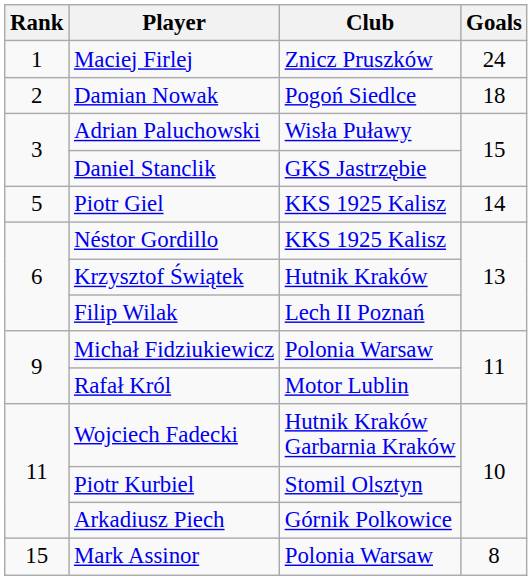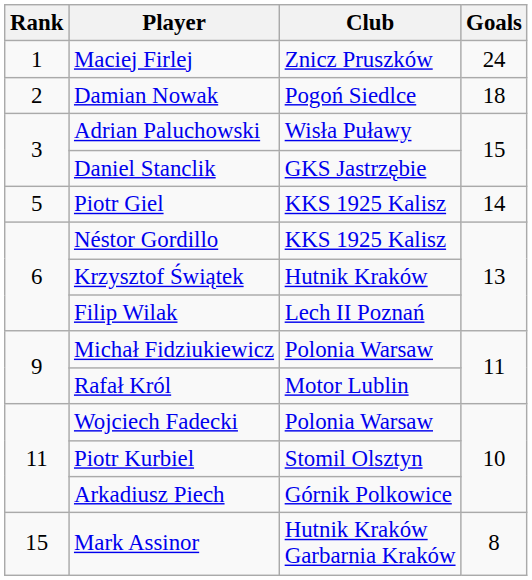Wojciech Fadecki | Club: Hutnik Kraków Garbarnia Kraków -> Polonia Warsaw
Mark Assinor | Club: Polonia Warsaw -> Hutnik Kraków Garbarnia Kraków
